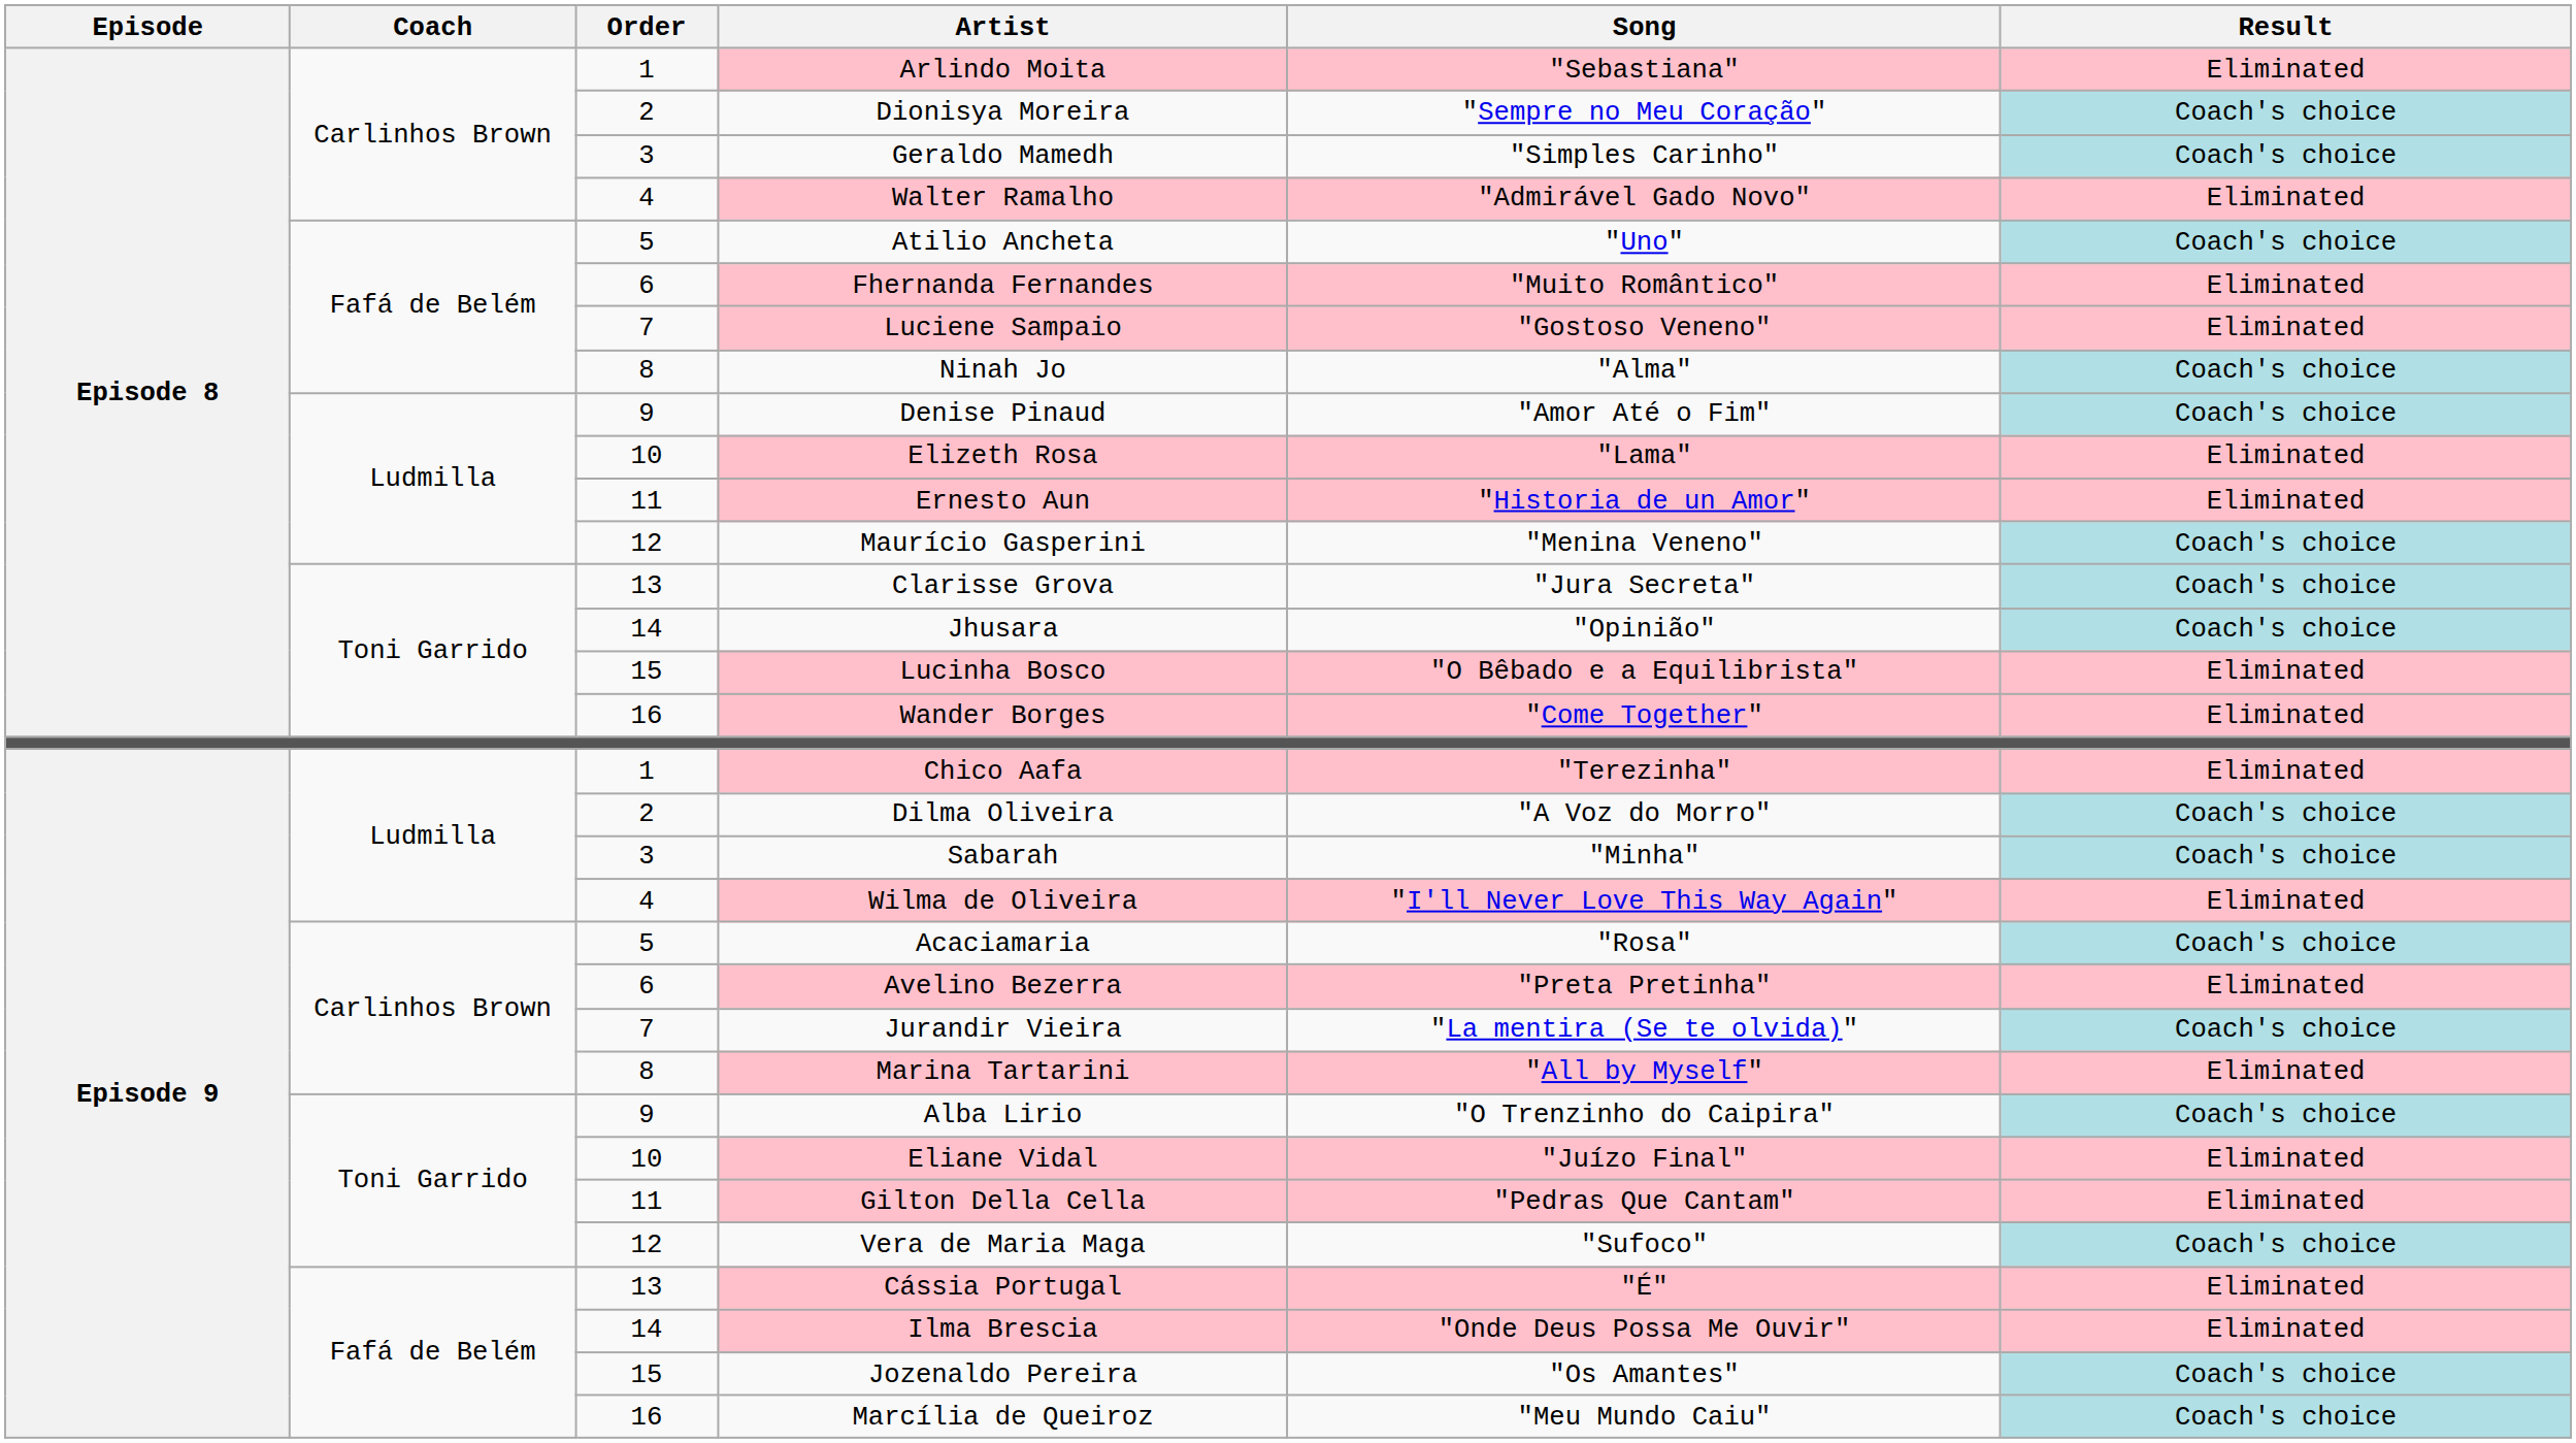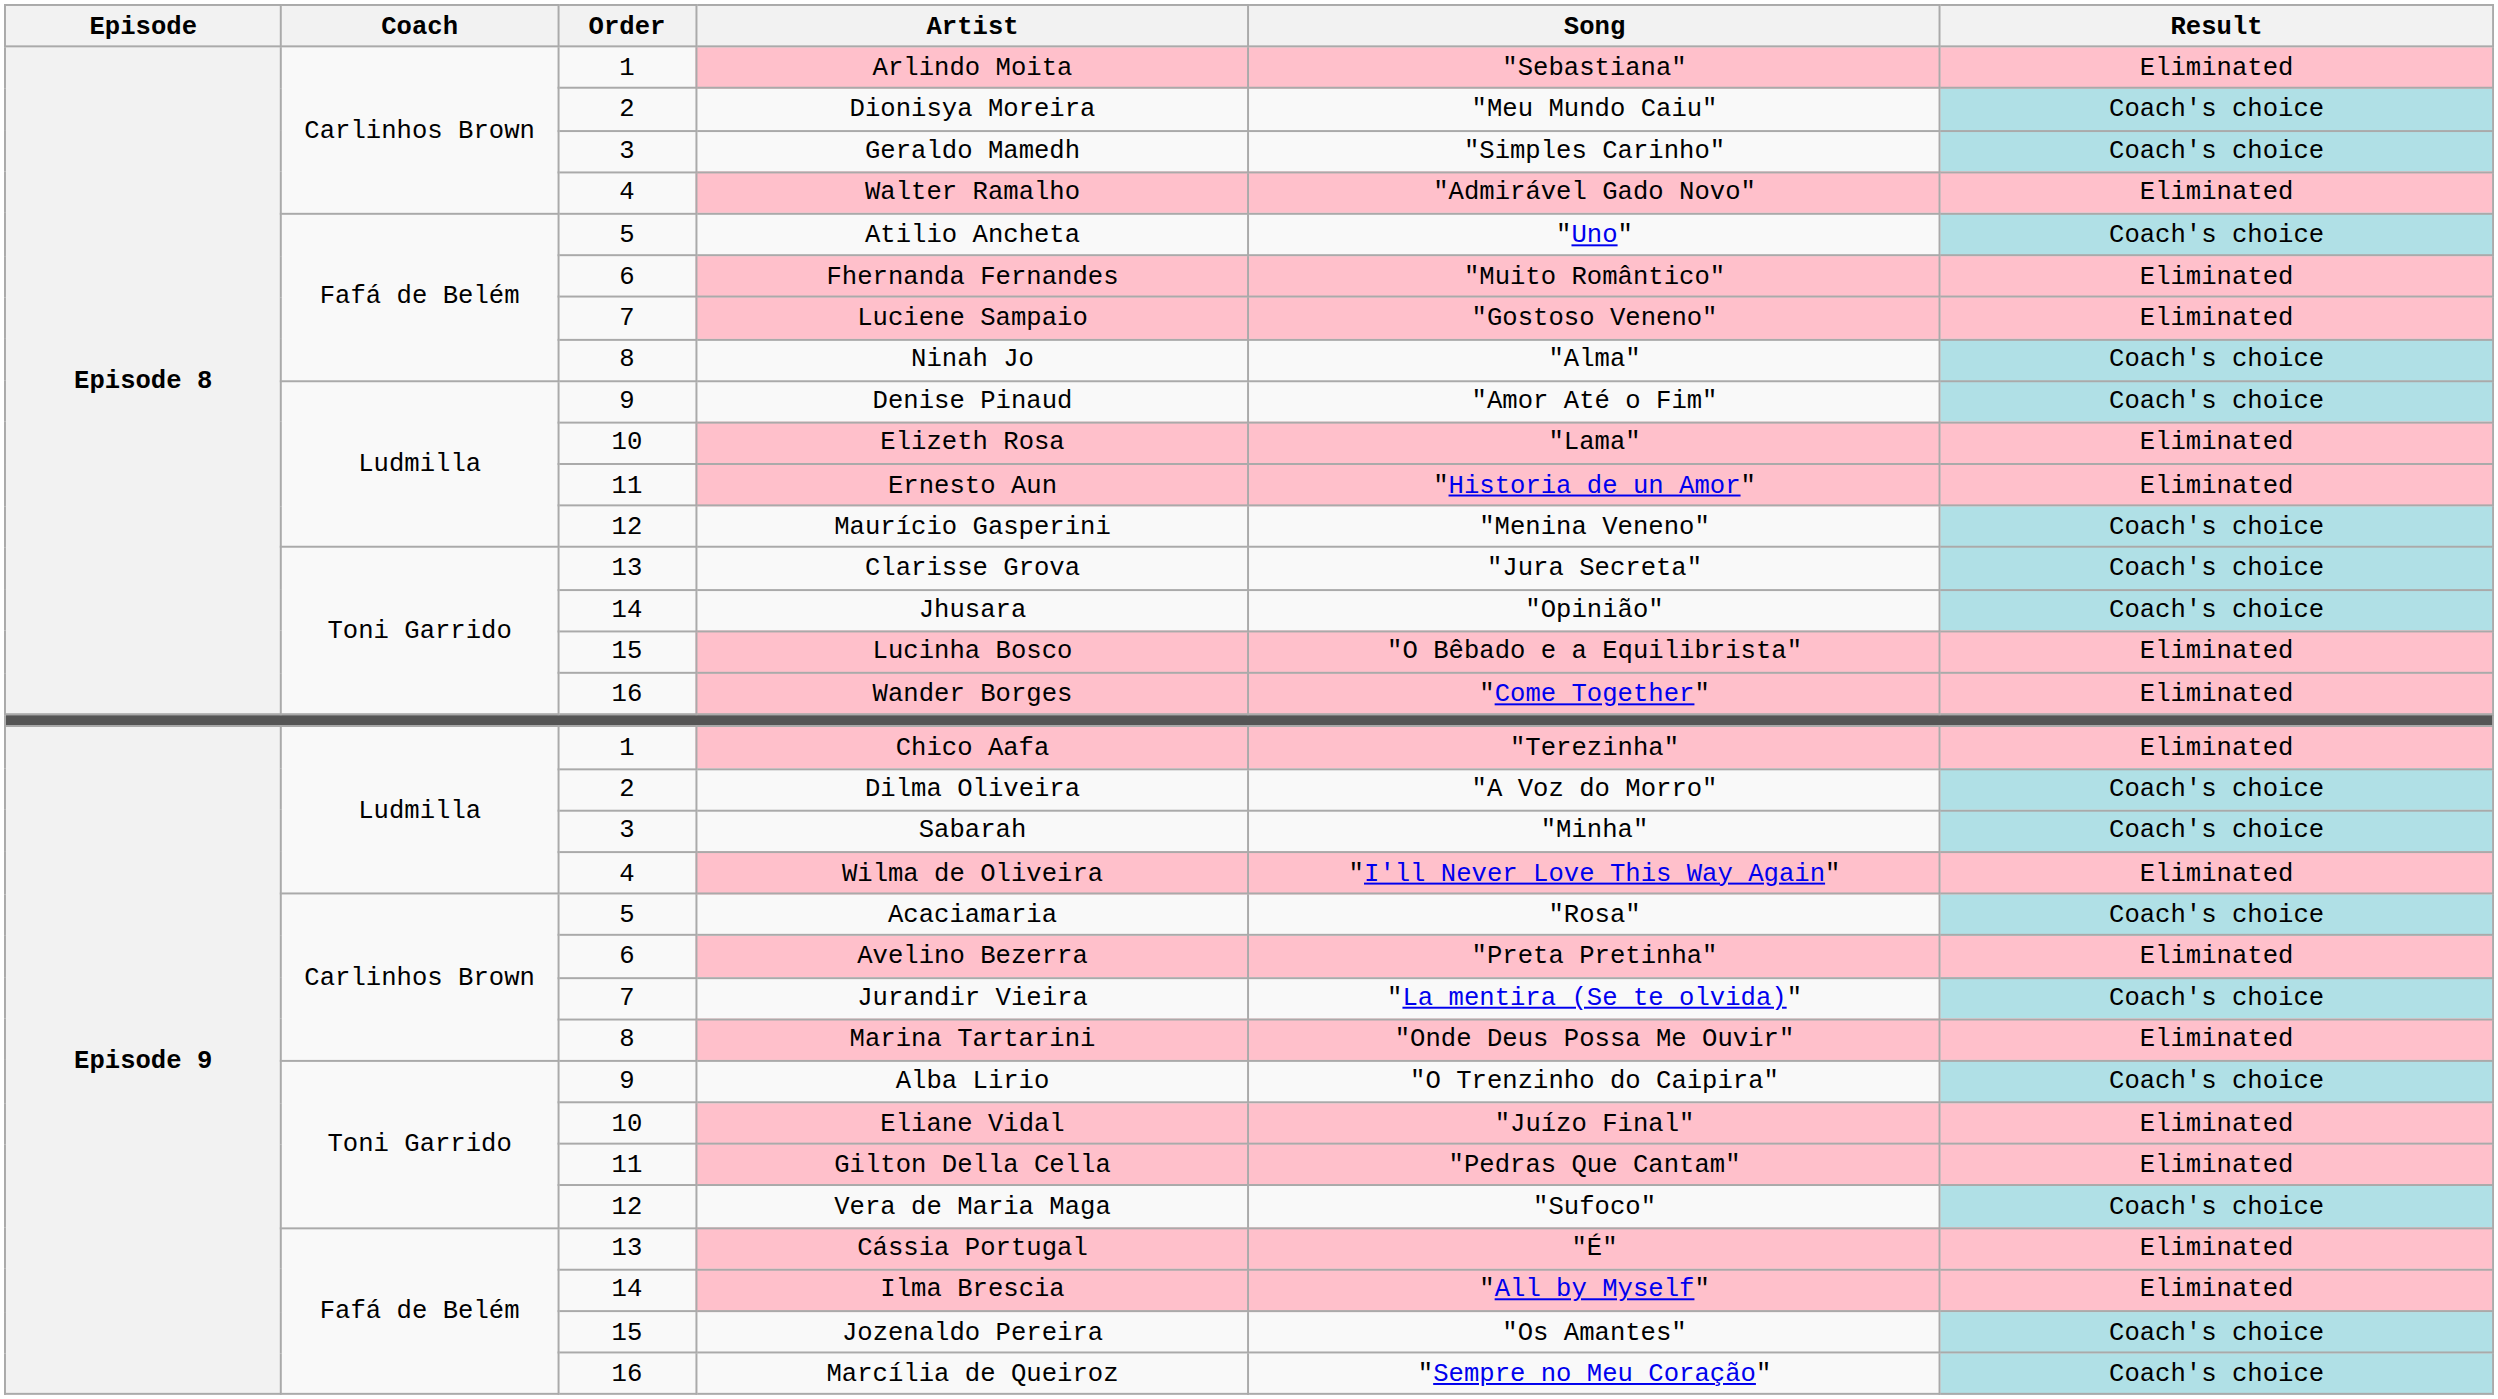Dionisya Moreira | Song: "Sempre no Meu Coração" -> "Meu Mundo Caiu"
Marina Tartarini | Song: "All by Myself" -> "Onde Deus Possa Me Ouvir"
Ilma Brescia | Song: "Onde Deus Possa Me Ouvir" -> "All by Myself"
Marcília de Queiroz | Song: "Meu Mundo Caiu" -> "Sempre no Meu Coração"
